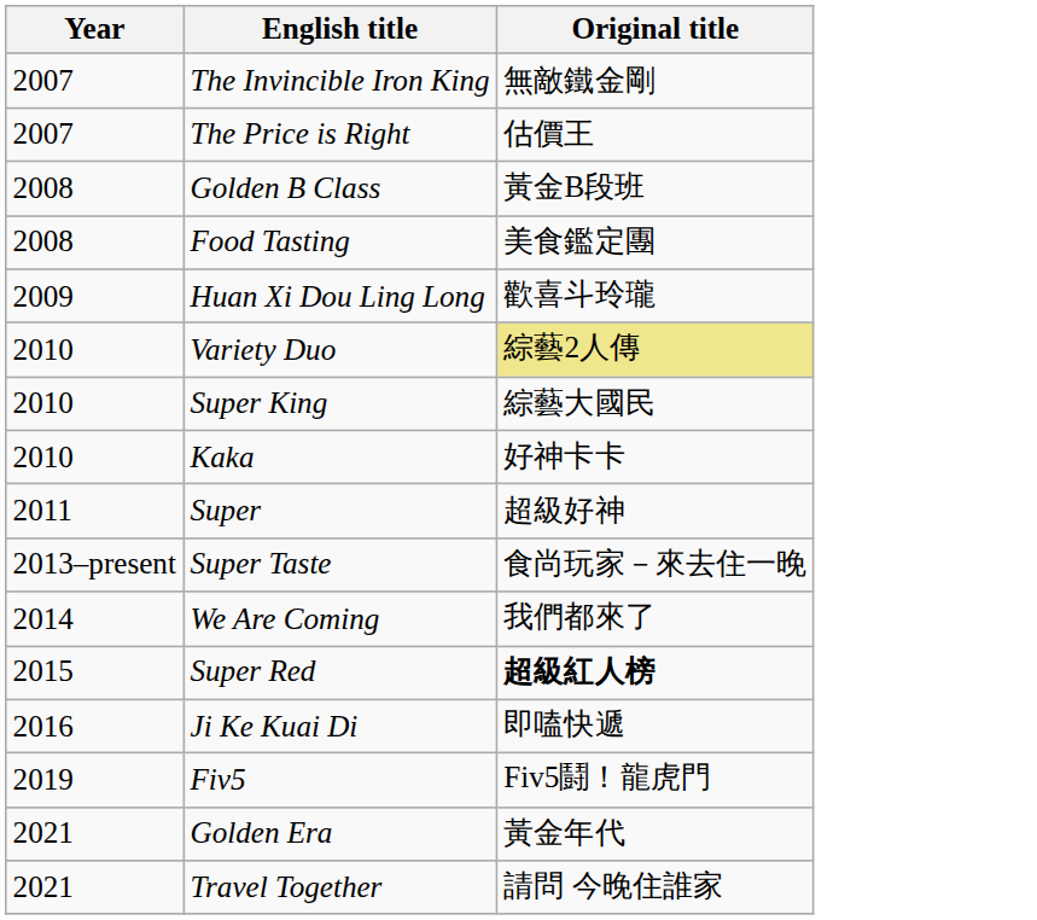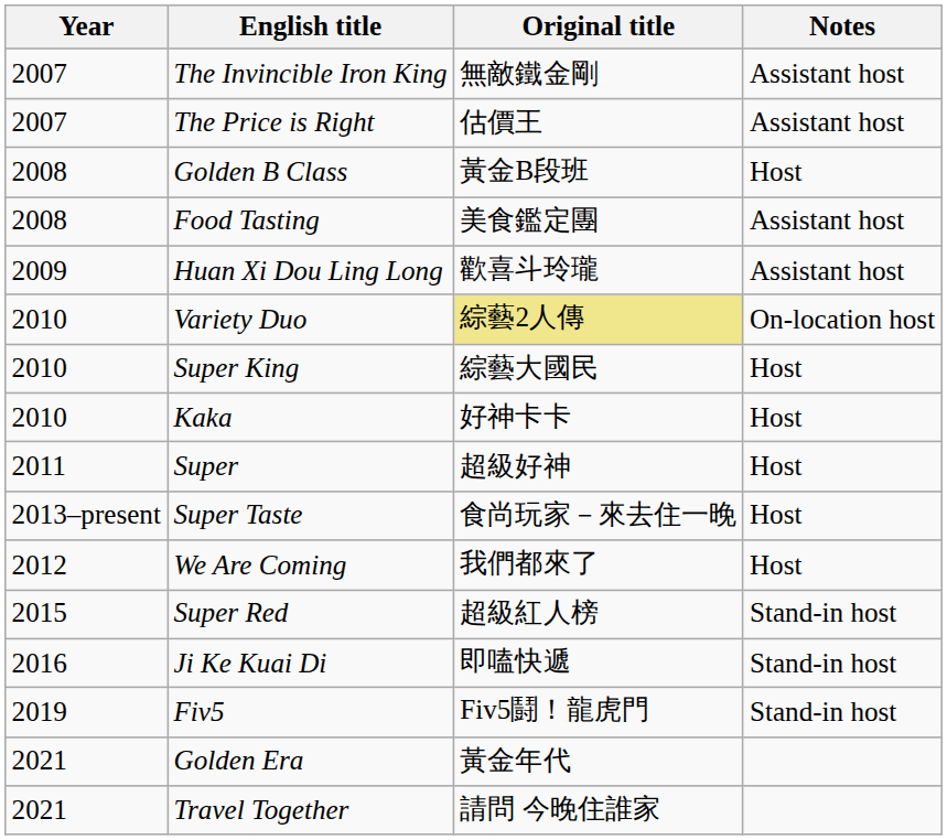+ column: Notes | Assistant host | Assistant host | Host | Assistant host | Assistant host | On-location host | Host | Host | Host | Host | Host | Stand-in host | Stand-in host | Stand-in host
We Are Coming | Year: 2014 -> 2012
Super Red | Original title: bold -> normal
